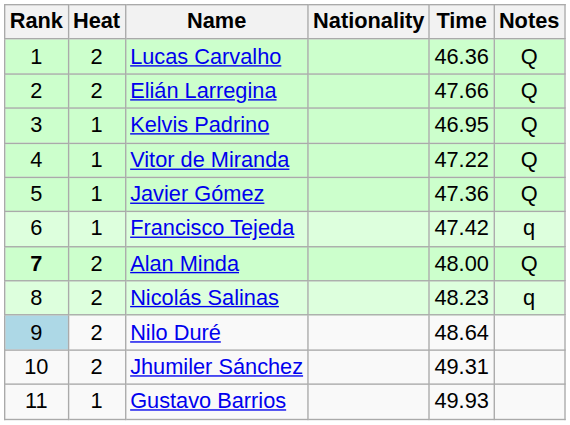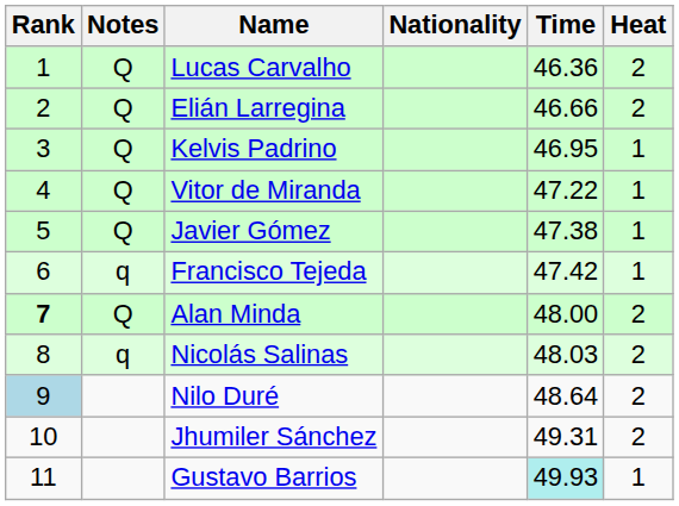columns swapped: Heat <-> Notes
Elián Larregina | Time: 47.66 -> 46.66
Javier Gómez | Time: 47.36 -> 47.38
Nicolás Salinas | Time: 48.23 -> 48.03
Gustavo Barrios | Time: no background -> paleturquoise background
